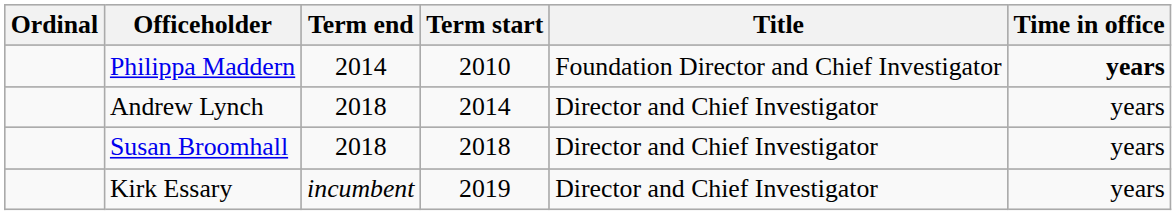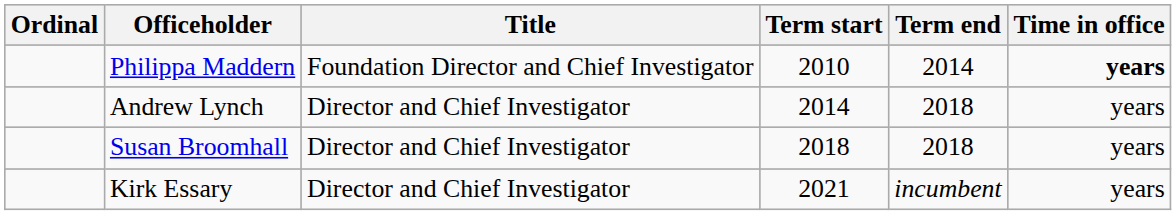columns swapped: Title <-> Term end
Kirk Essary | Term start: 2019 -> 2021
